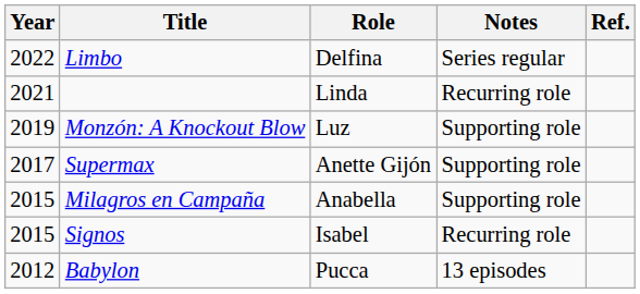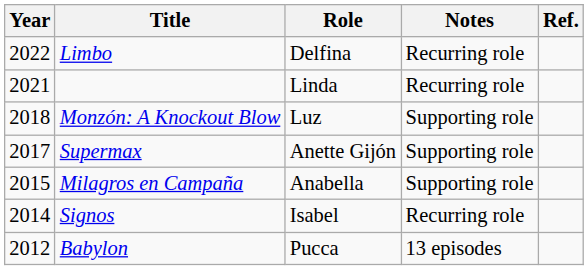Limbo | Notes: Series regular -> Recurring role
Monzón: A Knockout Blow | Year: 2019 -> 2018
Signos | Year: 2015 -> 2014
